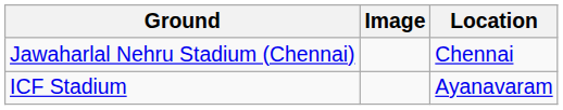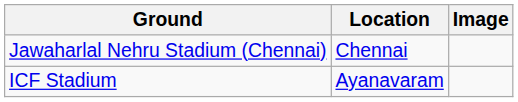columns swapped: Location <-> Image
